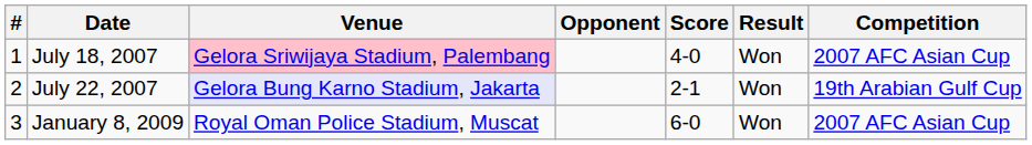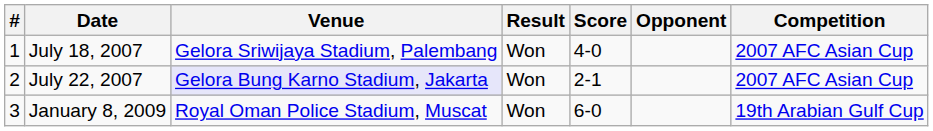columns swapped: Opponent <-> Result
July 18, 2007 | Venue: pink background -> no background
July 22, 2007 | Competition: 19th Arabian Gulf Cup -> 2007 AFC Asian Cup
January 8, 2009 | Competition: 2007 AFC Asian Cup -> 19th Arabian Gulf Cup
